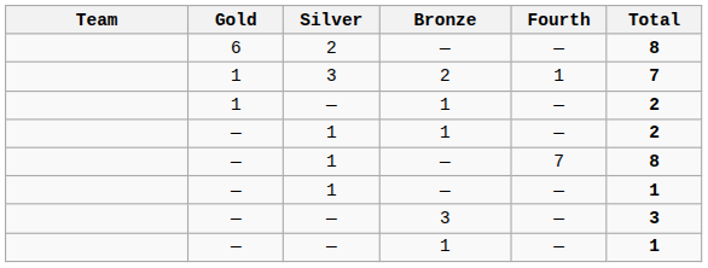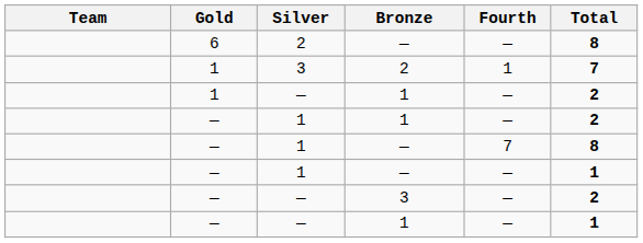— / 3 | Total: 3 -> 2
